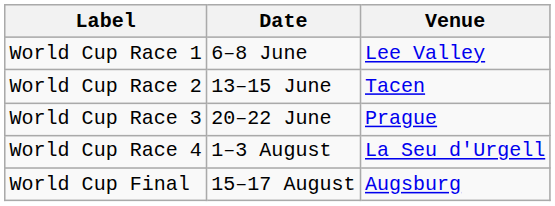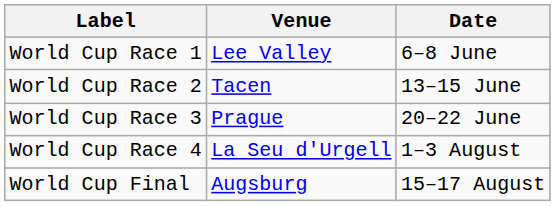columns swapped: Venue <-> Date
